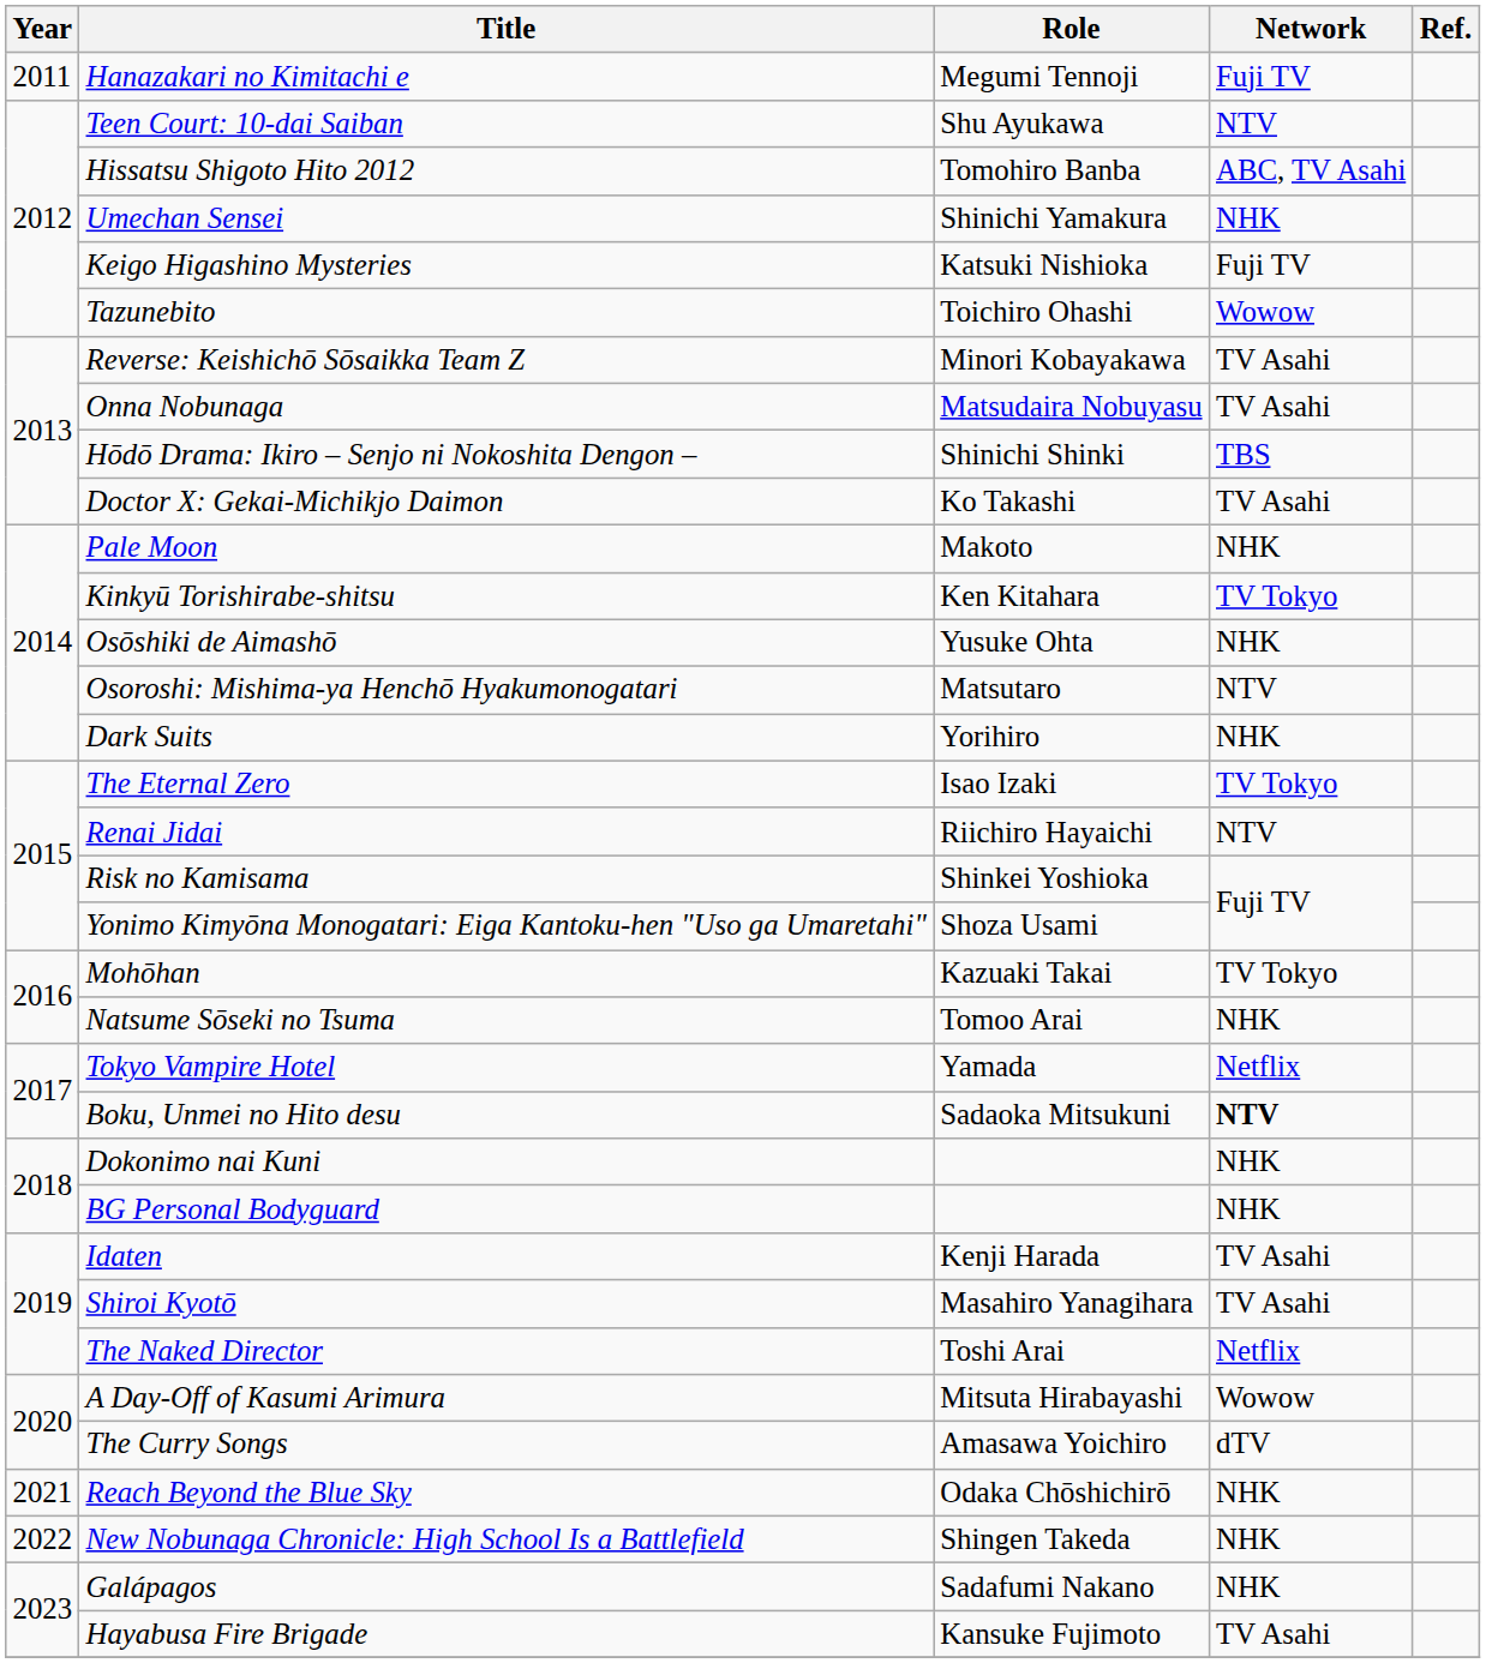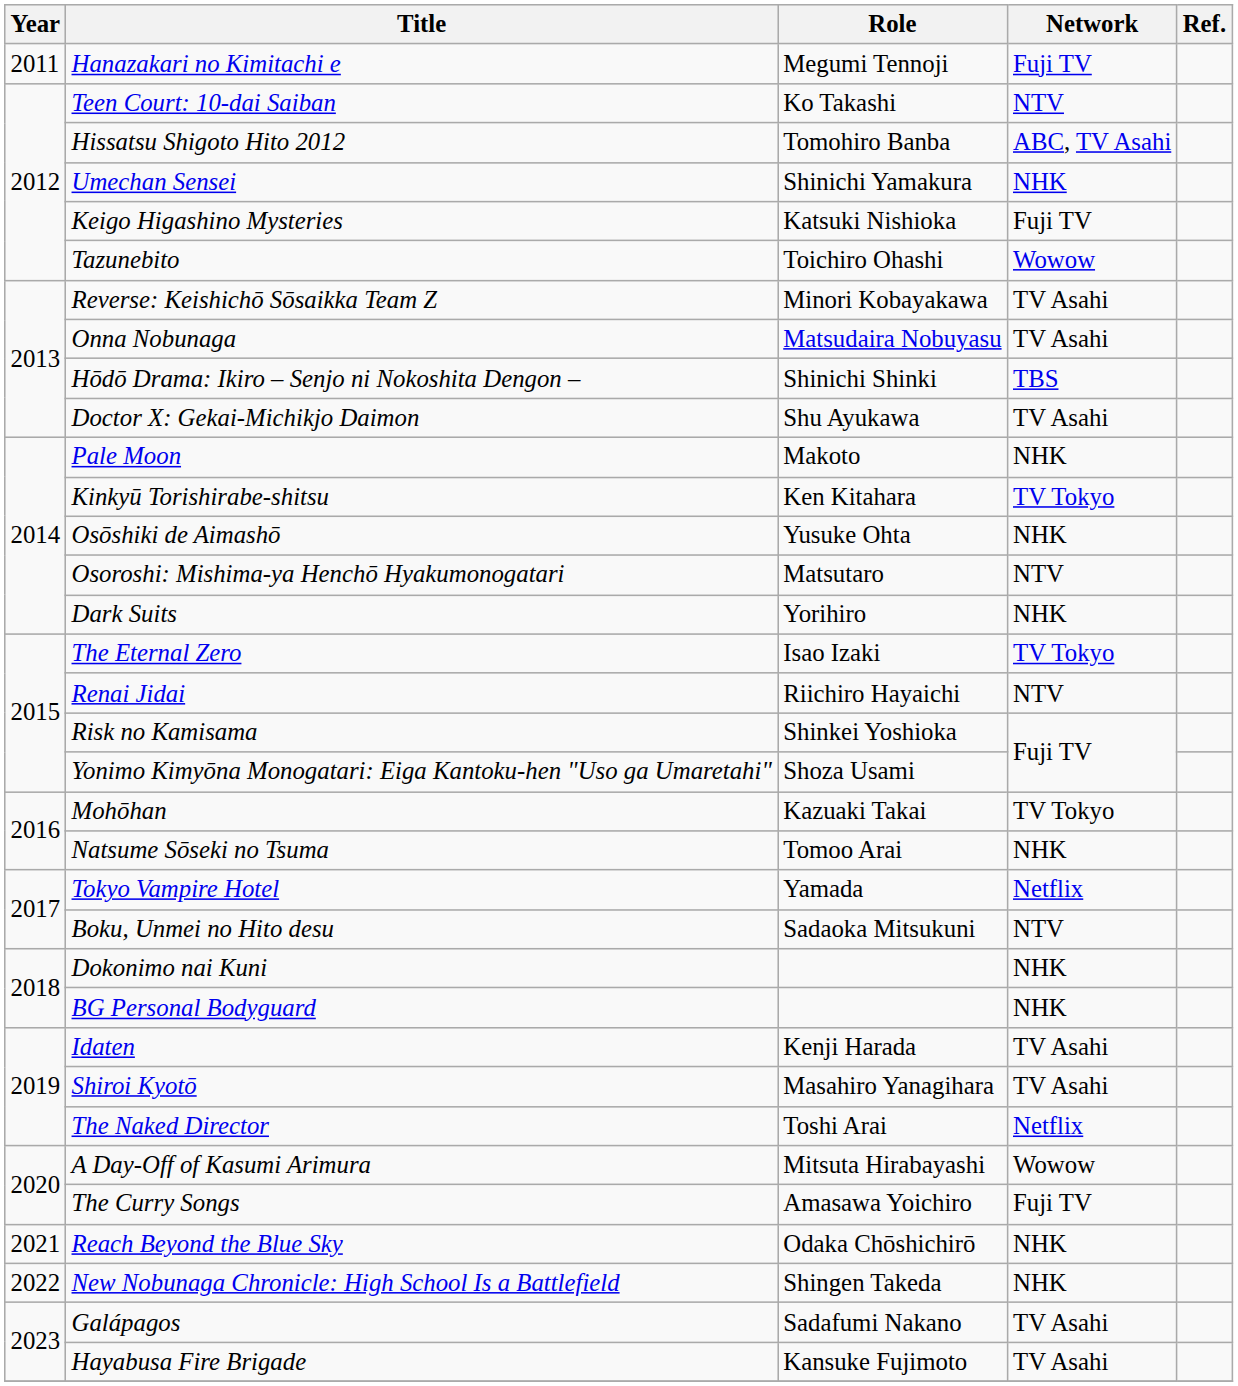Teen Court: 10-dai Saiban | Role: Shu Ayukawa -> Ko Takashi
Doctor X: Gekai-Michikjo Daimon | Role: Ko Takashi -> Shu Ayukawa
Boku, Unmei no Hito desu | Network: bold -> normal
The Curry Songs | Network: dTV -> Fuji TV
Galápagos | Network: NHK -> TV Asahi
